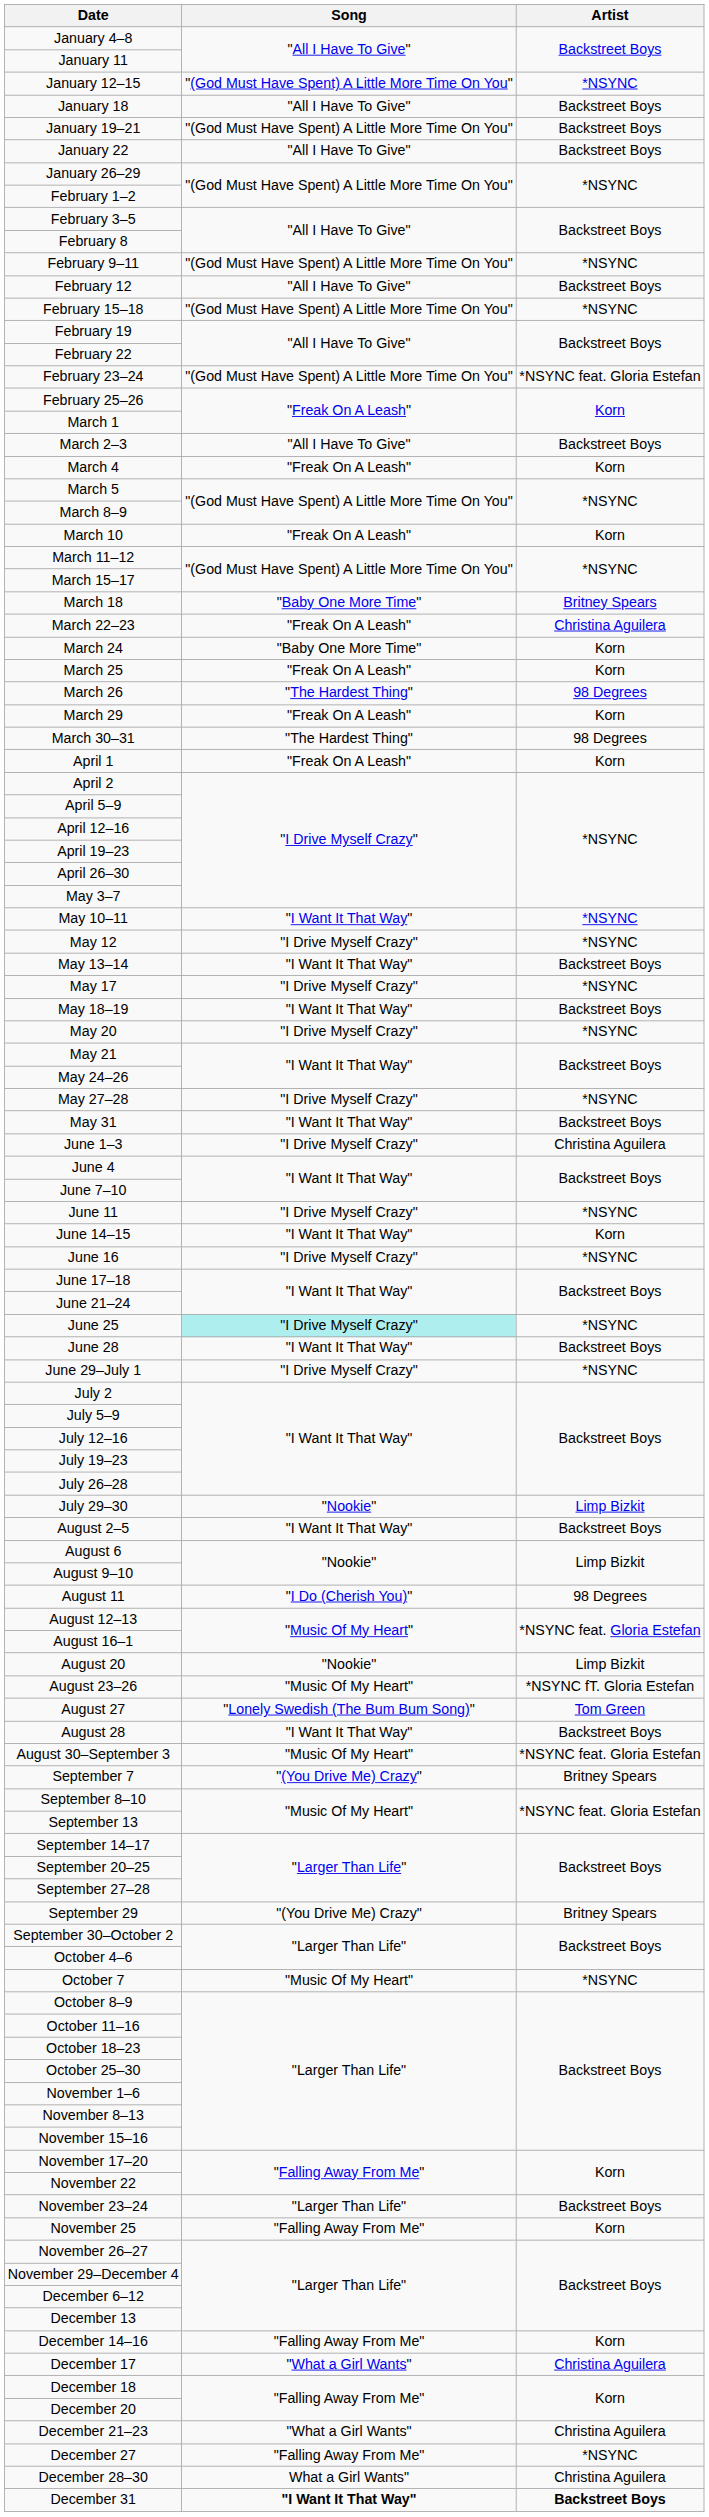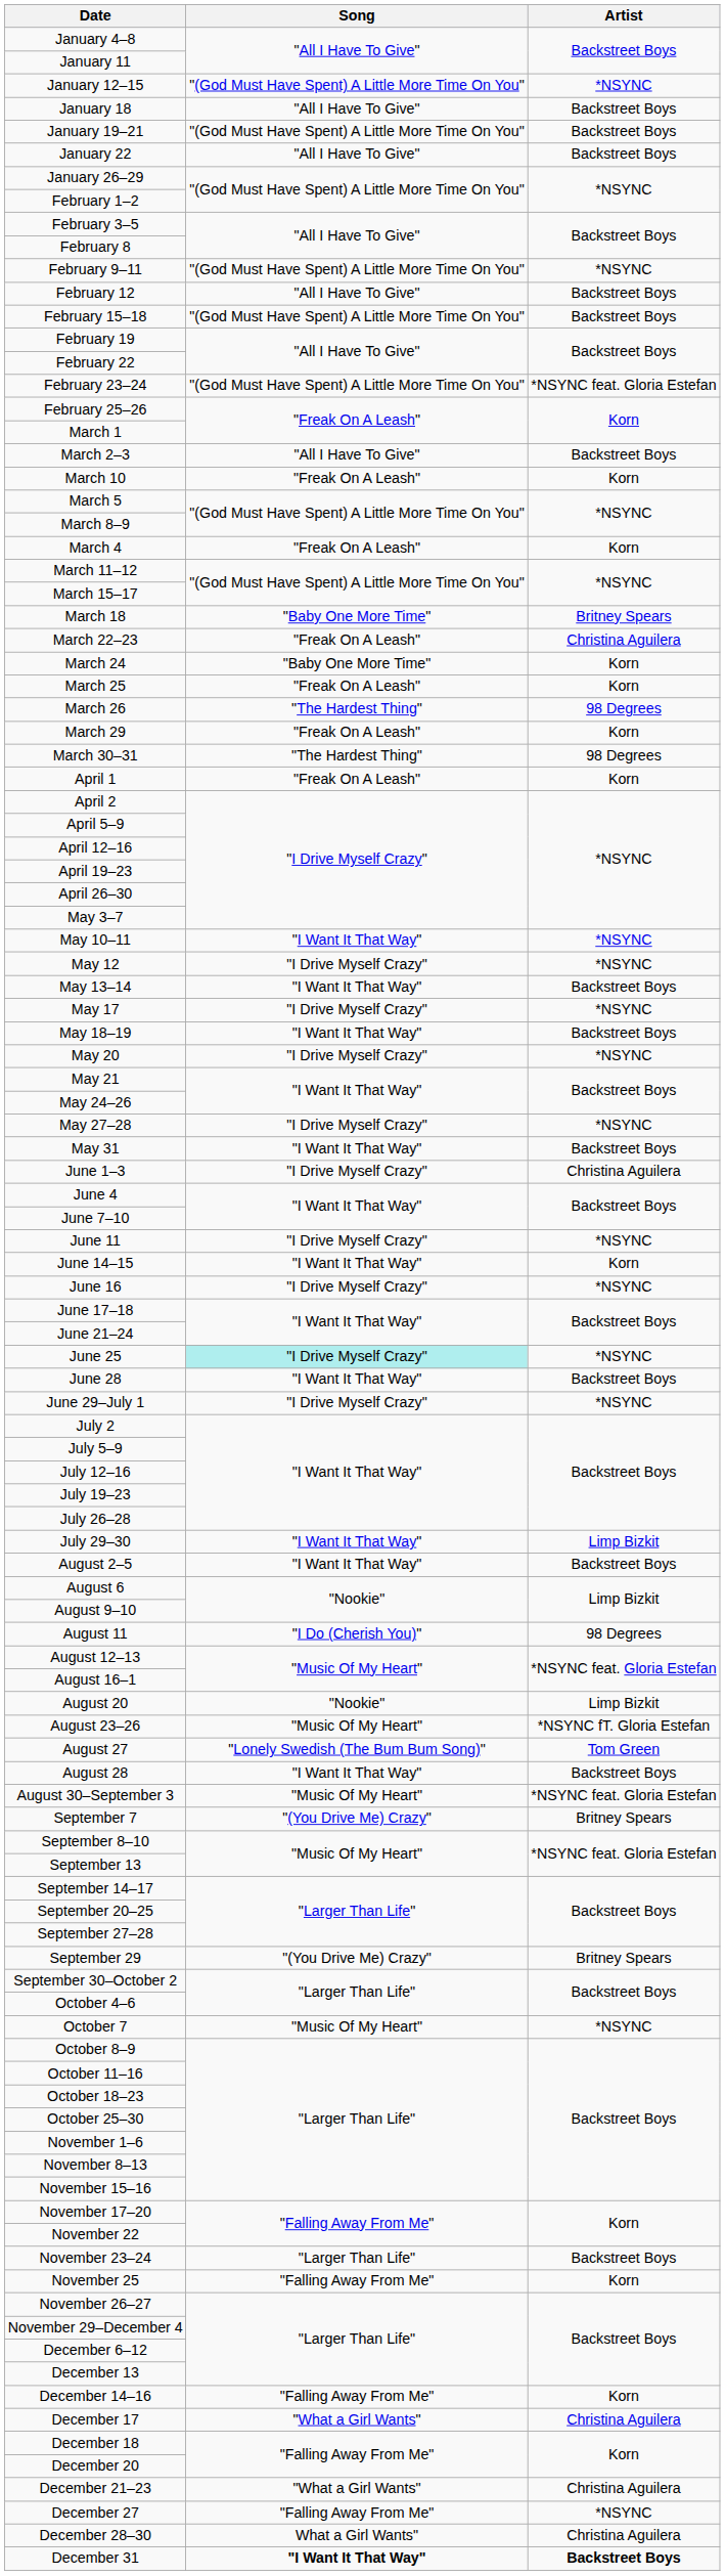February 15–18 | Artist: *NSYNC -> Backstreet Boys
rows swapped: March 4 <-> March 10
July 29–30 | Song: "Nookie" -> "I Want It That Way"
